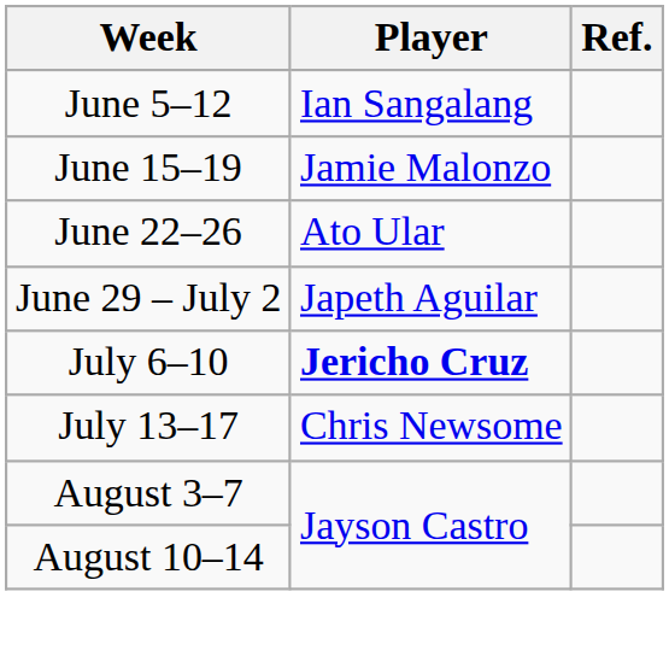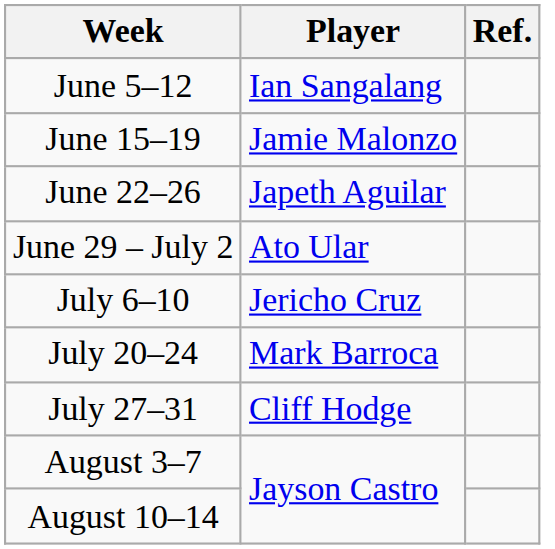June 22–26 | Player: Ato Ular -> Japeth Aguilar
June 29 – July 2 | Player: Japeth Aguilar -> Ato Ular
July 6–10 | Player: bold -> normal
- row: July 13–17 | Chris Newsome
+ row: July 20–24 | Mark Barroca
+ row: July 27–31 | Cliff Hodge
